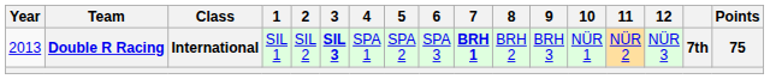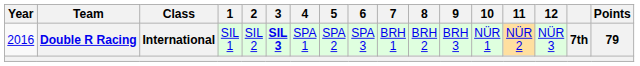Double R Racing | Year: 2013 -> 2016
Double R Racing | 7: bold -> normal
Double R Racing | Points: 75 -> 79
